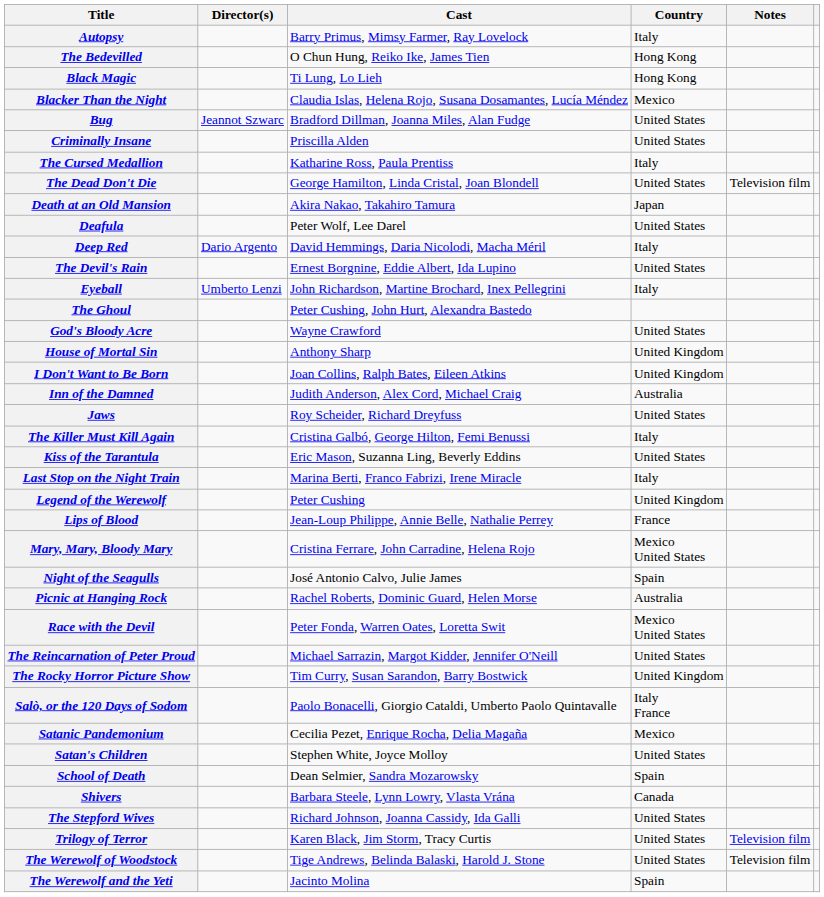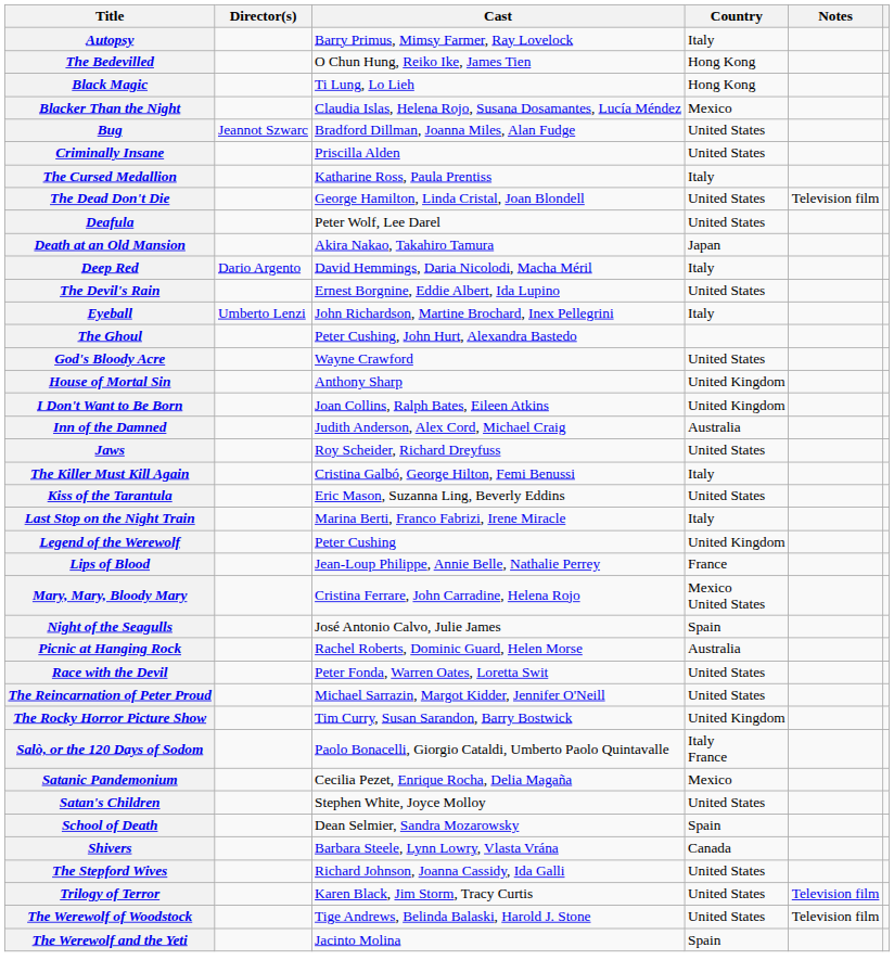rows swapped: Deafula <-> Death at an Old Mansion
Race with the Devil | Country: Mexico United States -> United States
